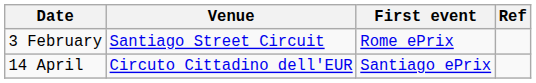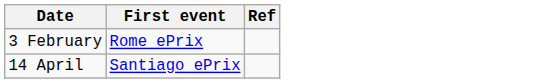- column: Venue | Santiago Street Circuit | Circuto Cittadino dell'EUR
